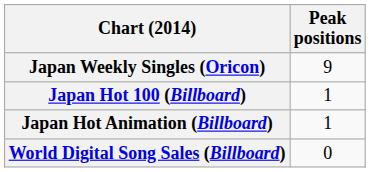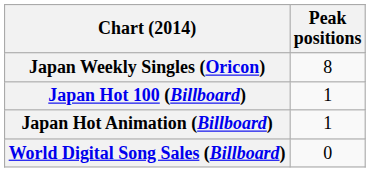Japan Weekly Singles (Oricon) | Peak positions: 9 -> 8
